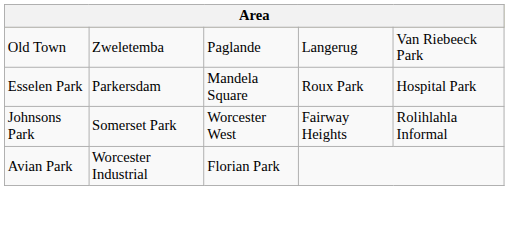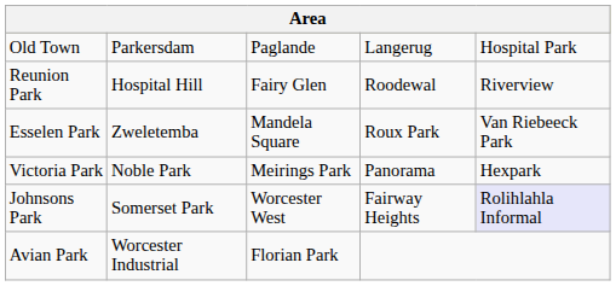Old Town | column 2: Zweletemba -> Parkersdam
Old Town | column 5: Van Riebeeck Park -> Hospital Park
+ row: Reunion Park | Hospital Hill | Fairy Glen | Roodewal | Riverview
Esselen Park | column 2: Parkersdam -> Zweletemba
Esselen Park | column 5: Hospital Park -> Van Riebeeck Park
+ row: Victoria Park | Noble Park | Meirings Park | Panorama | Hexpark
Johnsons Park | column 5: no background -> lavender background
